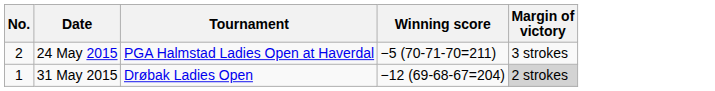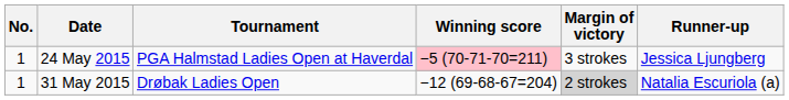+ column: Runner-up | Jessica Ljungberg | Natalia Escuriola (a)
24 May 2015 | No.: 2 -> 1
24 May 2015 | Winning score: no background -> pink background
